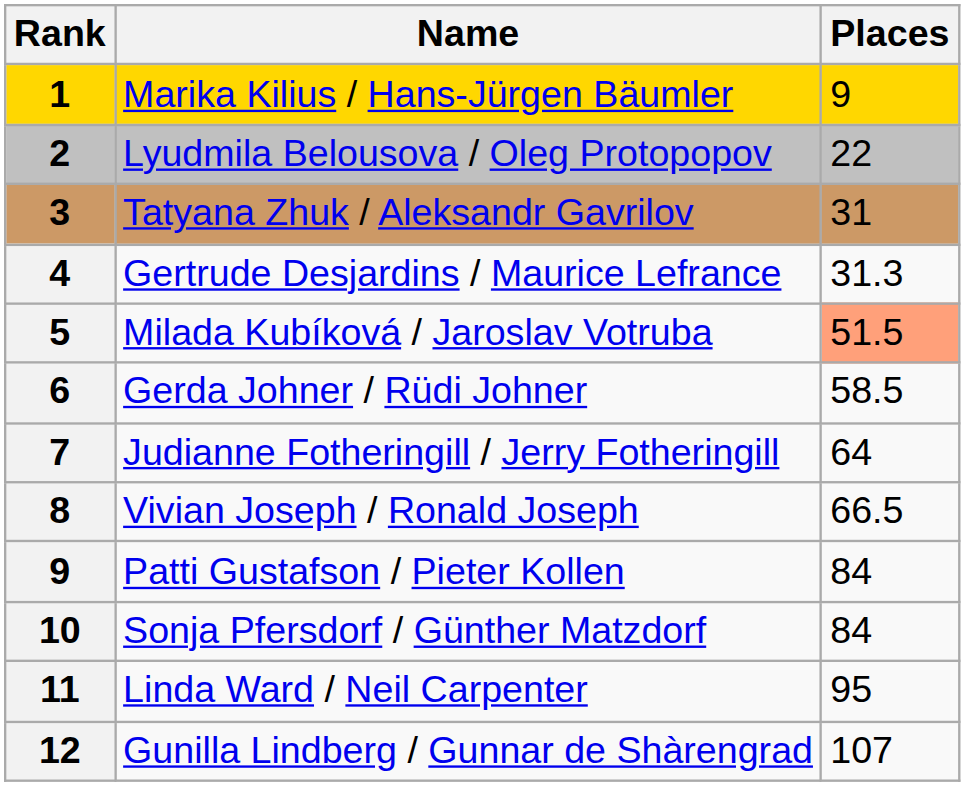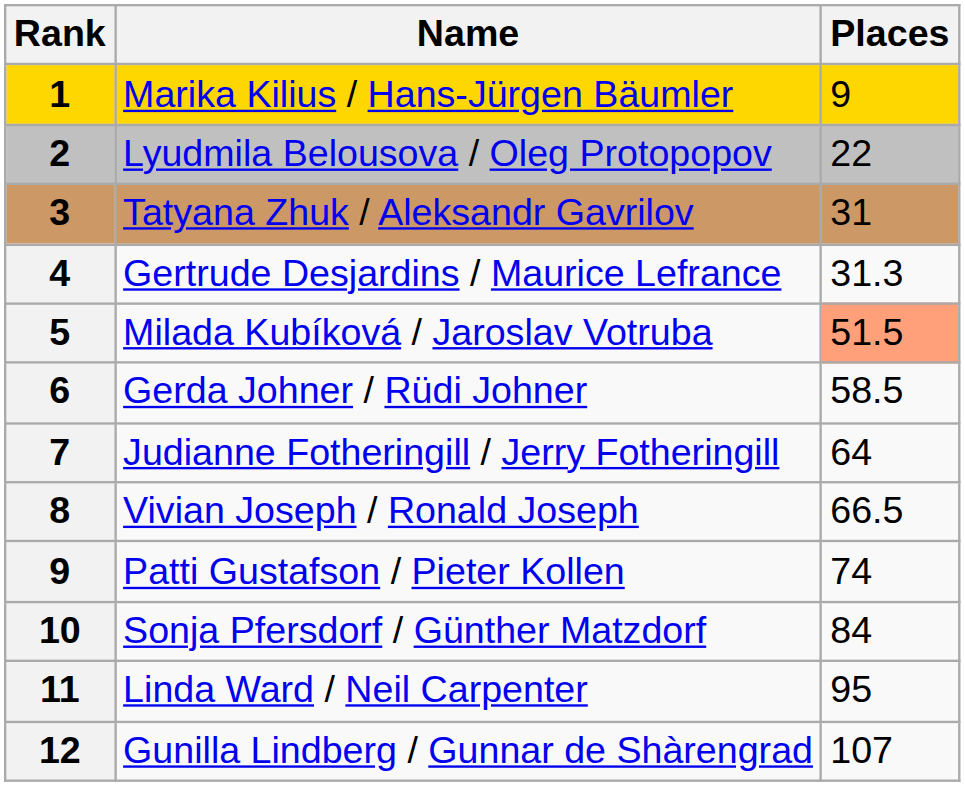Patti Gustafson / Pieter Kollen | Places: 84 -> 74
